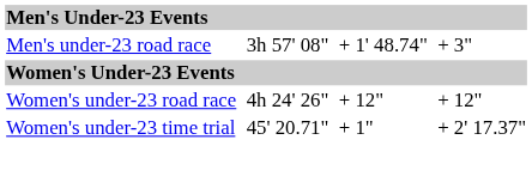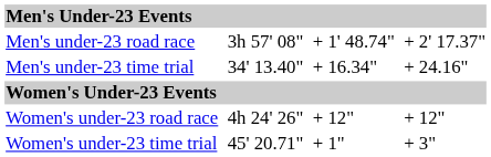Men's under-23 road race | column 7: + 3" -> + 2' 17.37"
+ row: Men's under-23 time trial | 34' 13.40" | + 16.34" | + 24.16"
Women's under-23 time trial | column 7: + 2' 17.37" -> + 3"
